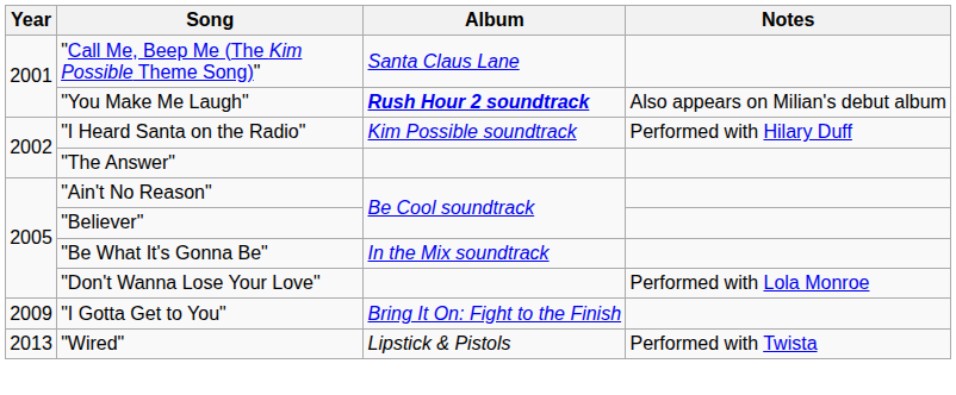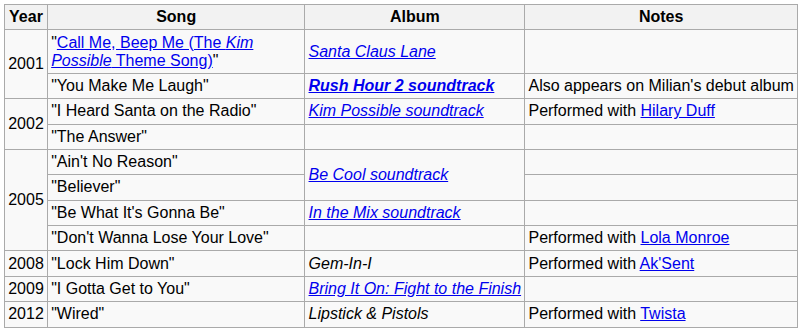+ row: 2008 | "Lock Him Down" | Gem-In-I | Performed with Ak'Sent
"Wired" | Year: 2013 -> 2012
